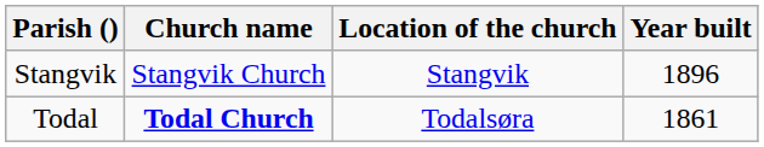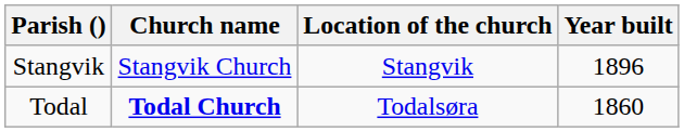Todal | Year built: 1861 -> 1860
